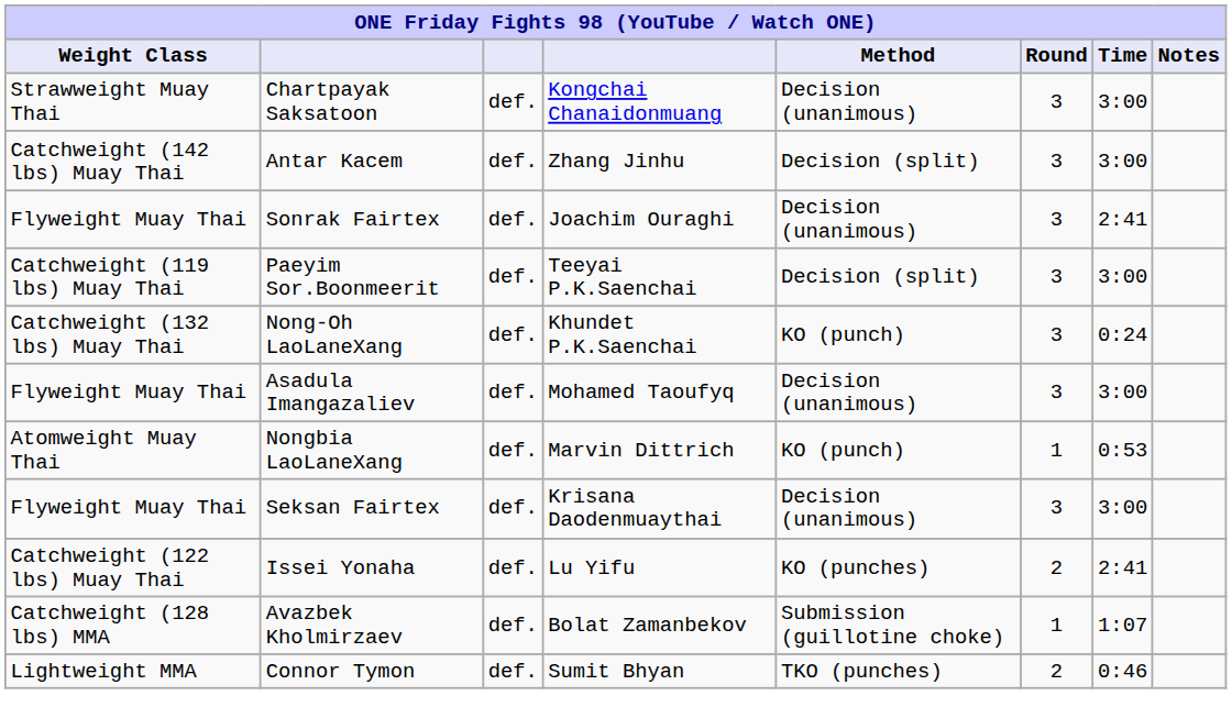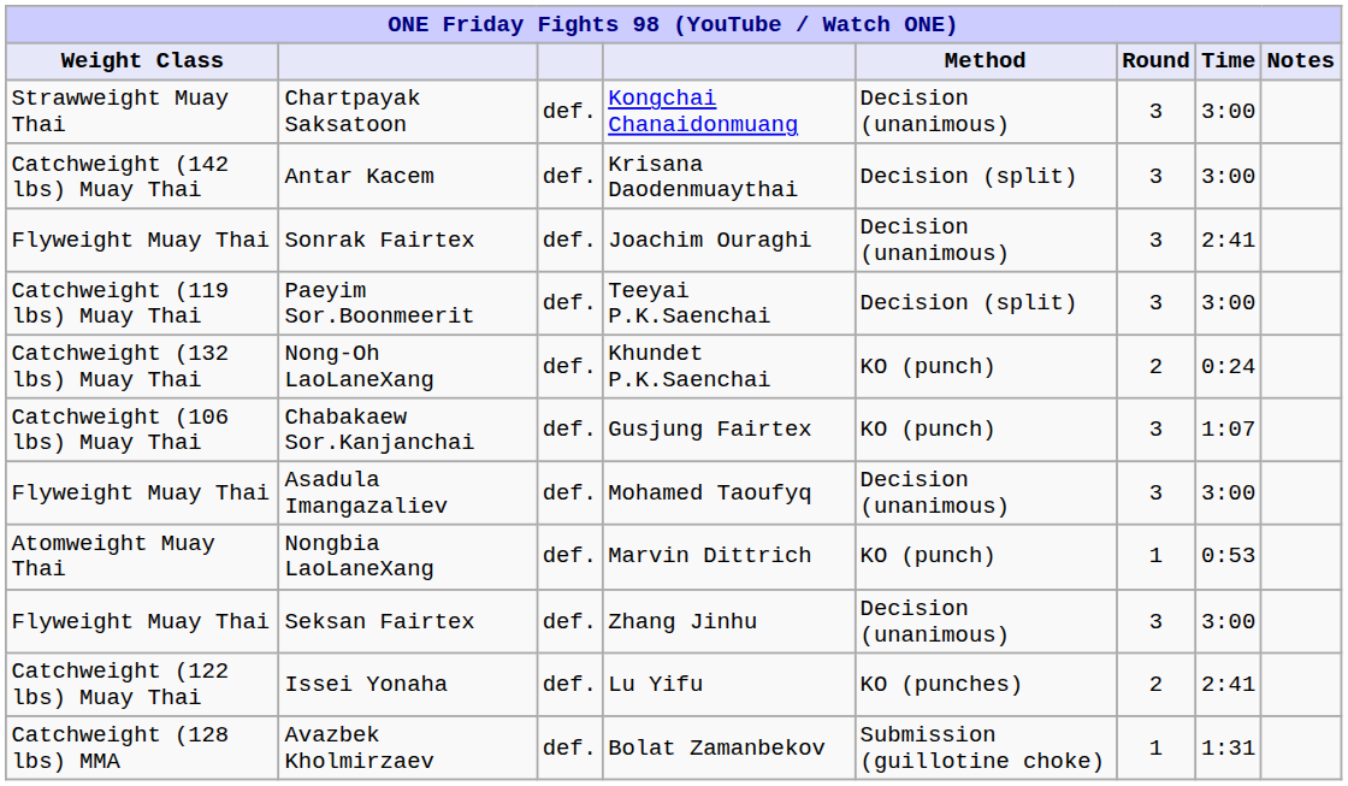Antar Kacem | column 4: Zhang Jinhu -> Krisana Daodenmuaythai
Nong-Oh LaoLaneXang | Round: 3 -> 2
+ row: Catchweight (106 lbs) Muay Thai | Chabakaew Sor.Kanjanchai | def. | Gusjung Fairtex | KO (punch) | 3 | 1:07
Seksan Fairtex | column 4: Krisana Daodenmuaythai -> Zhang Jinhu
Avazbek Kholmirzaev | Time: 1:07 -> 1:31
- row: Lightweight MMA | Connor Tymon | def. | Sumit Bhyan | TKO (punches) | 2 | 0:46
